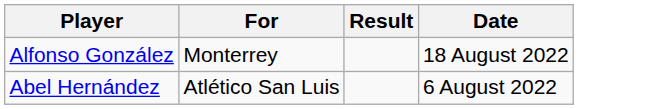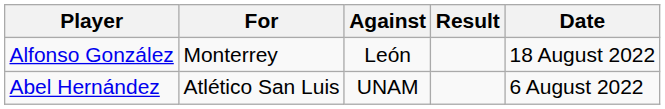+ column: Against | León | UNAM
